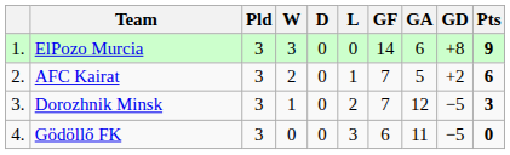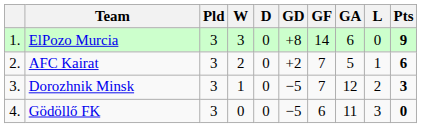columns swapped: L <-> GD
